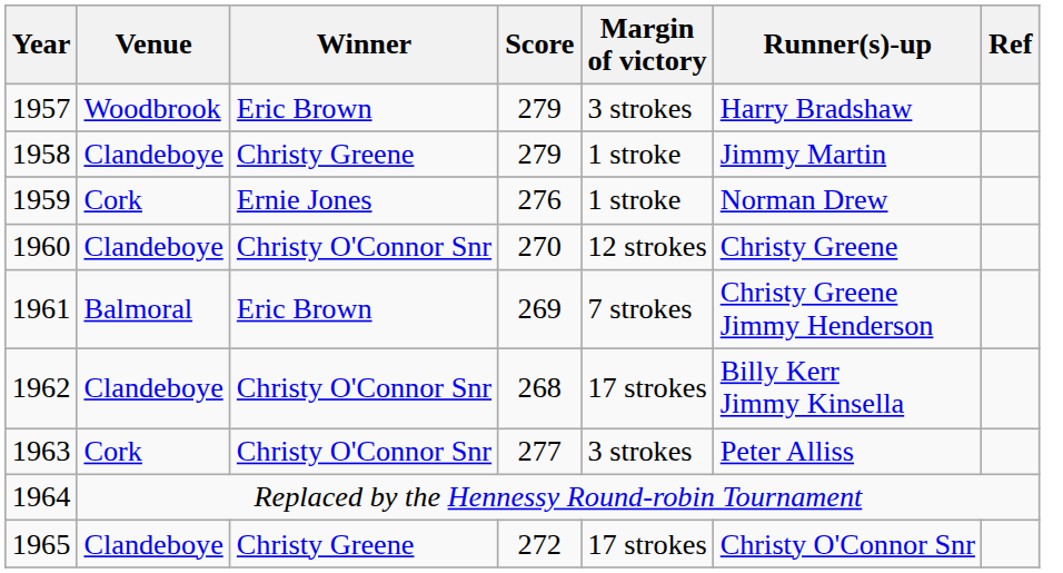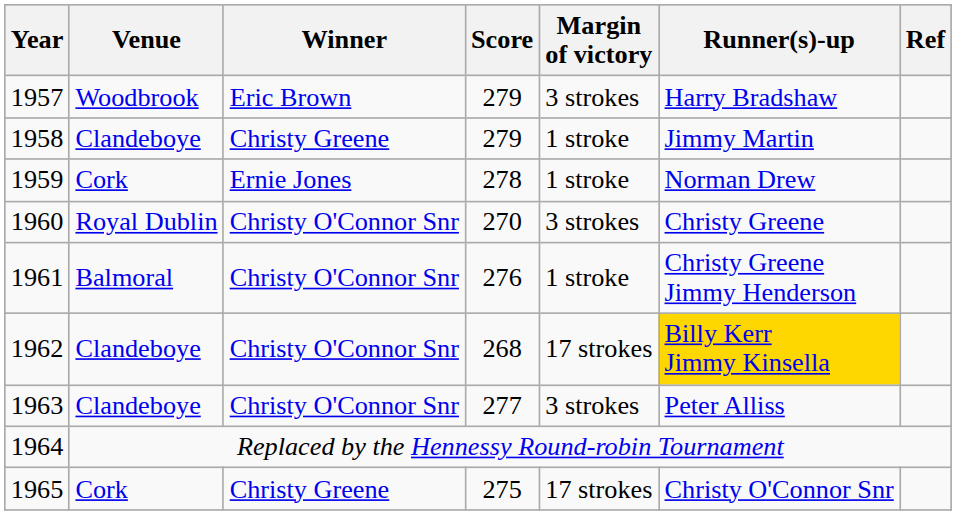1959 | Score: 276 -> 278
1960 | Venue: Clandeboye -> Royal Dublin
1960 | Margin of victory: 12 strokes -> 3 strokes
1961 | Winner: Eric Brown -> Christy O'Connor Snr
1961 | Score: 269 -> 276
1961 | Margin of victory: 7 strokes -> 1 stroke
1962 | Runner(s)-up: no background -> gold background
1963 | Venue: Cork -> Clandeboye
1965 | Venue: Clandeboye -> Cork
1965 | Score: 272 -> 275
